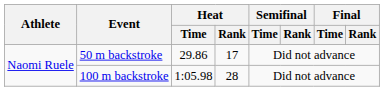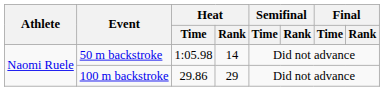50 m backstroke | Heat / Time: 29.86 -> 1:05.98
50 m backstroke | Heat / Rank: 17 -> 14
100 m backstroke | Heat / Time: 1:05.98 -> 29.86
100 m backstroke | Heat / Rank: 28 -> 29
